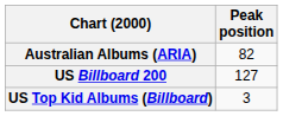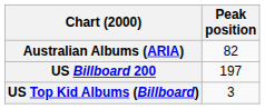US Billboard 200 | Peak position: 127 -> 197
